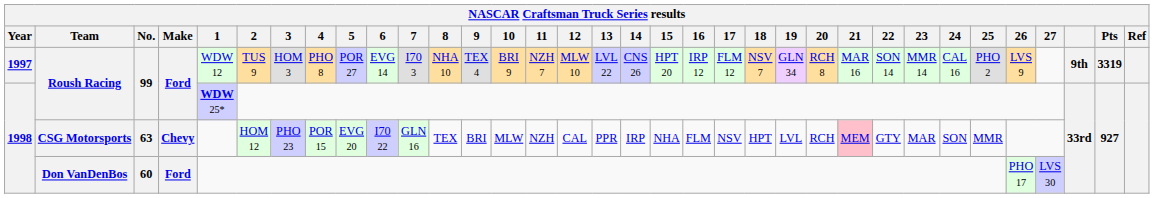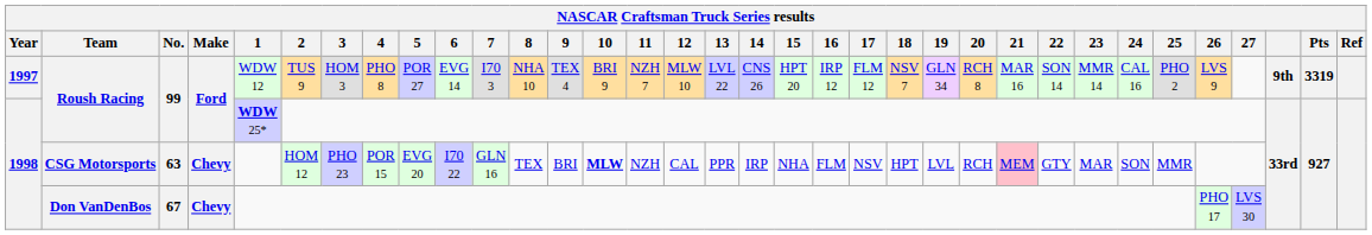CSG Motorsports | 10: normal -> bold
Don VanDenBos | No.: 60 -> 67
Don VanDenBos | Make: Ford -> Chevy
